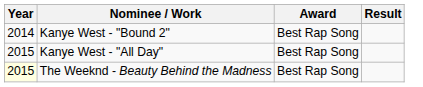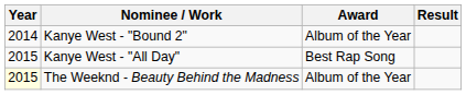Kanye West - "Bound 2" | Award: Best Rap Song -> Album of the Year
The Weeknd - Beauty Behind the Madness | Award: Best Rap Song -> Album of the Year
